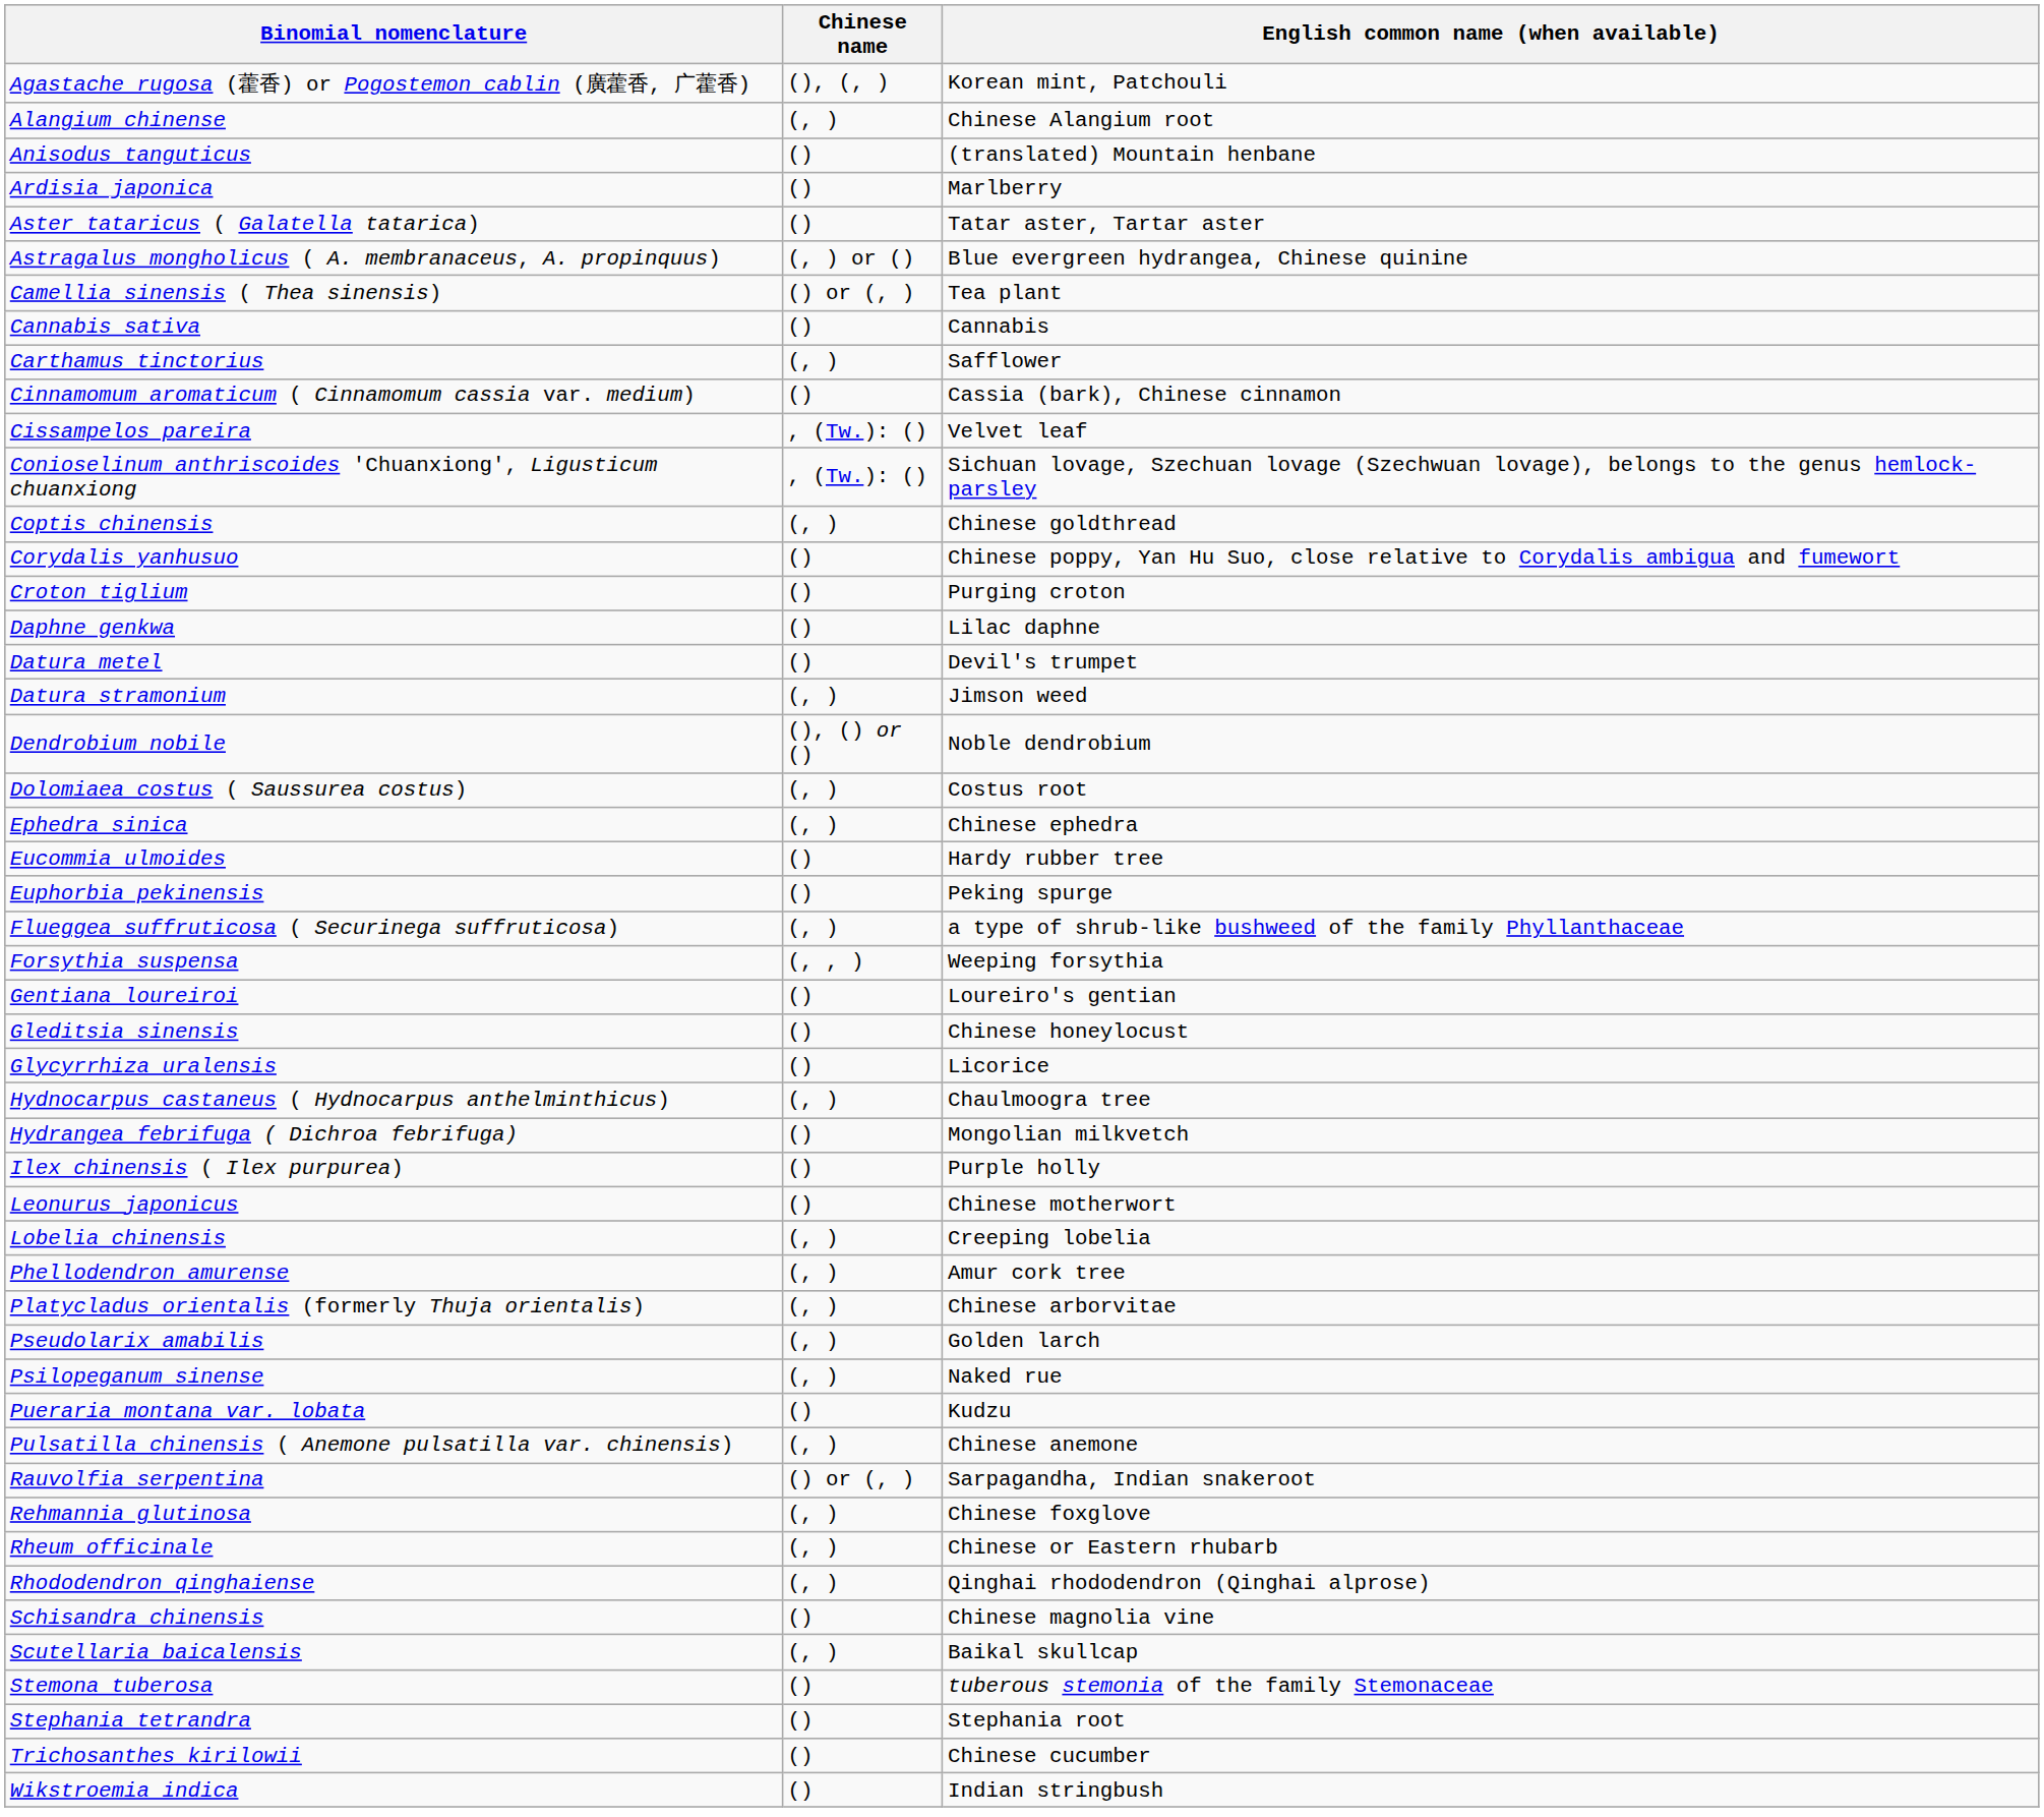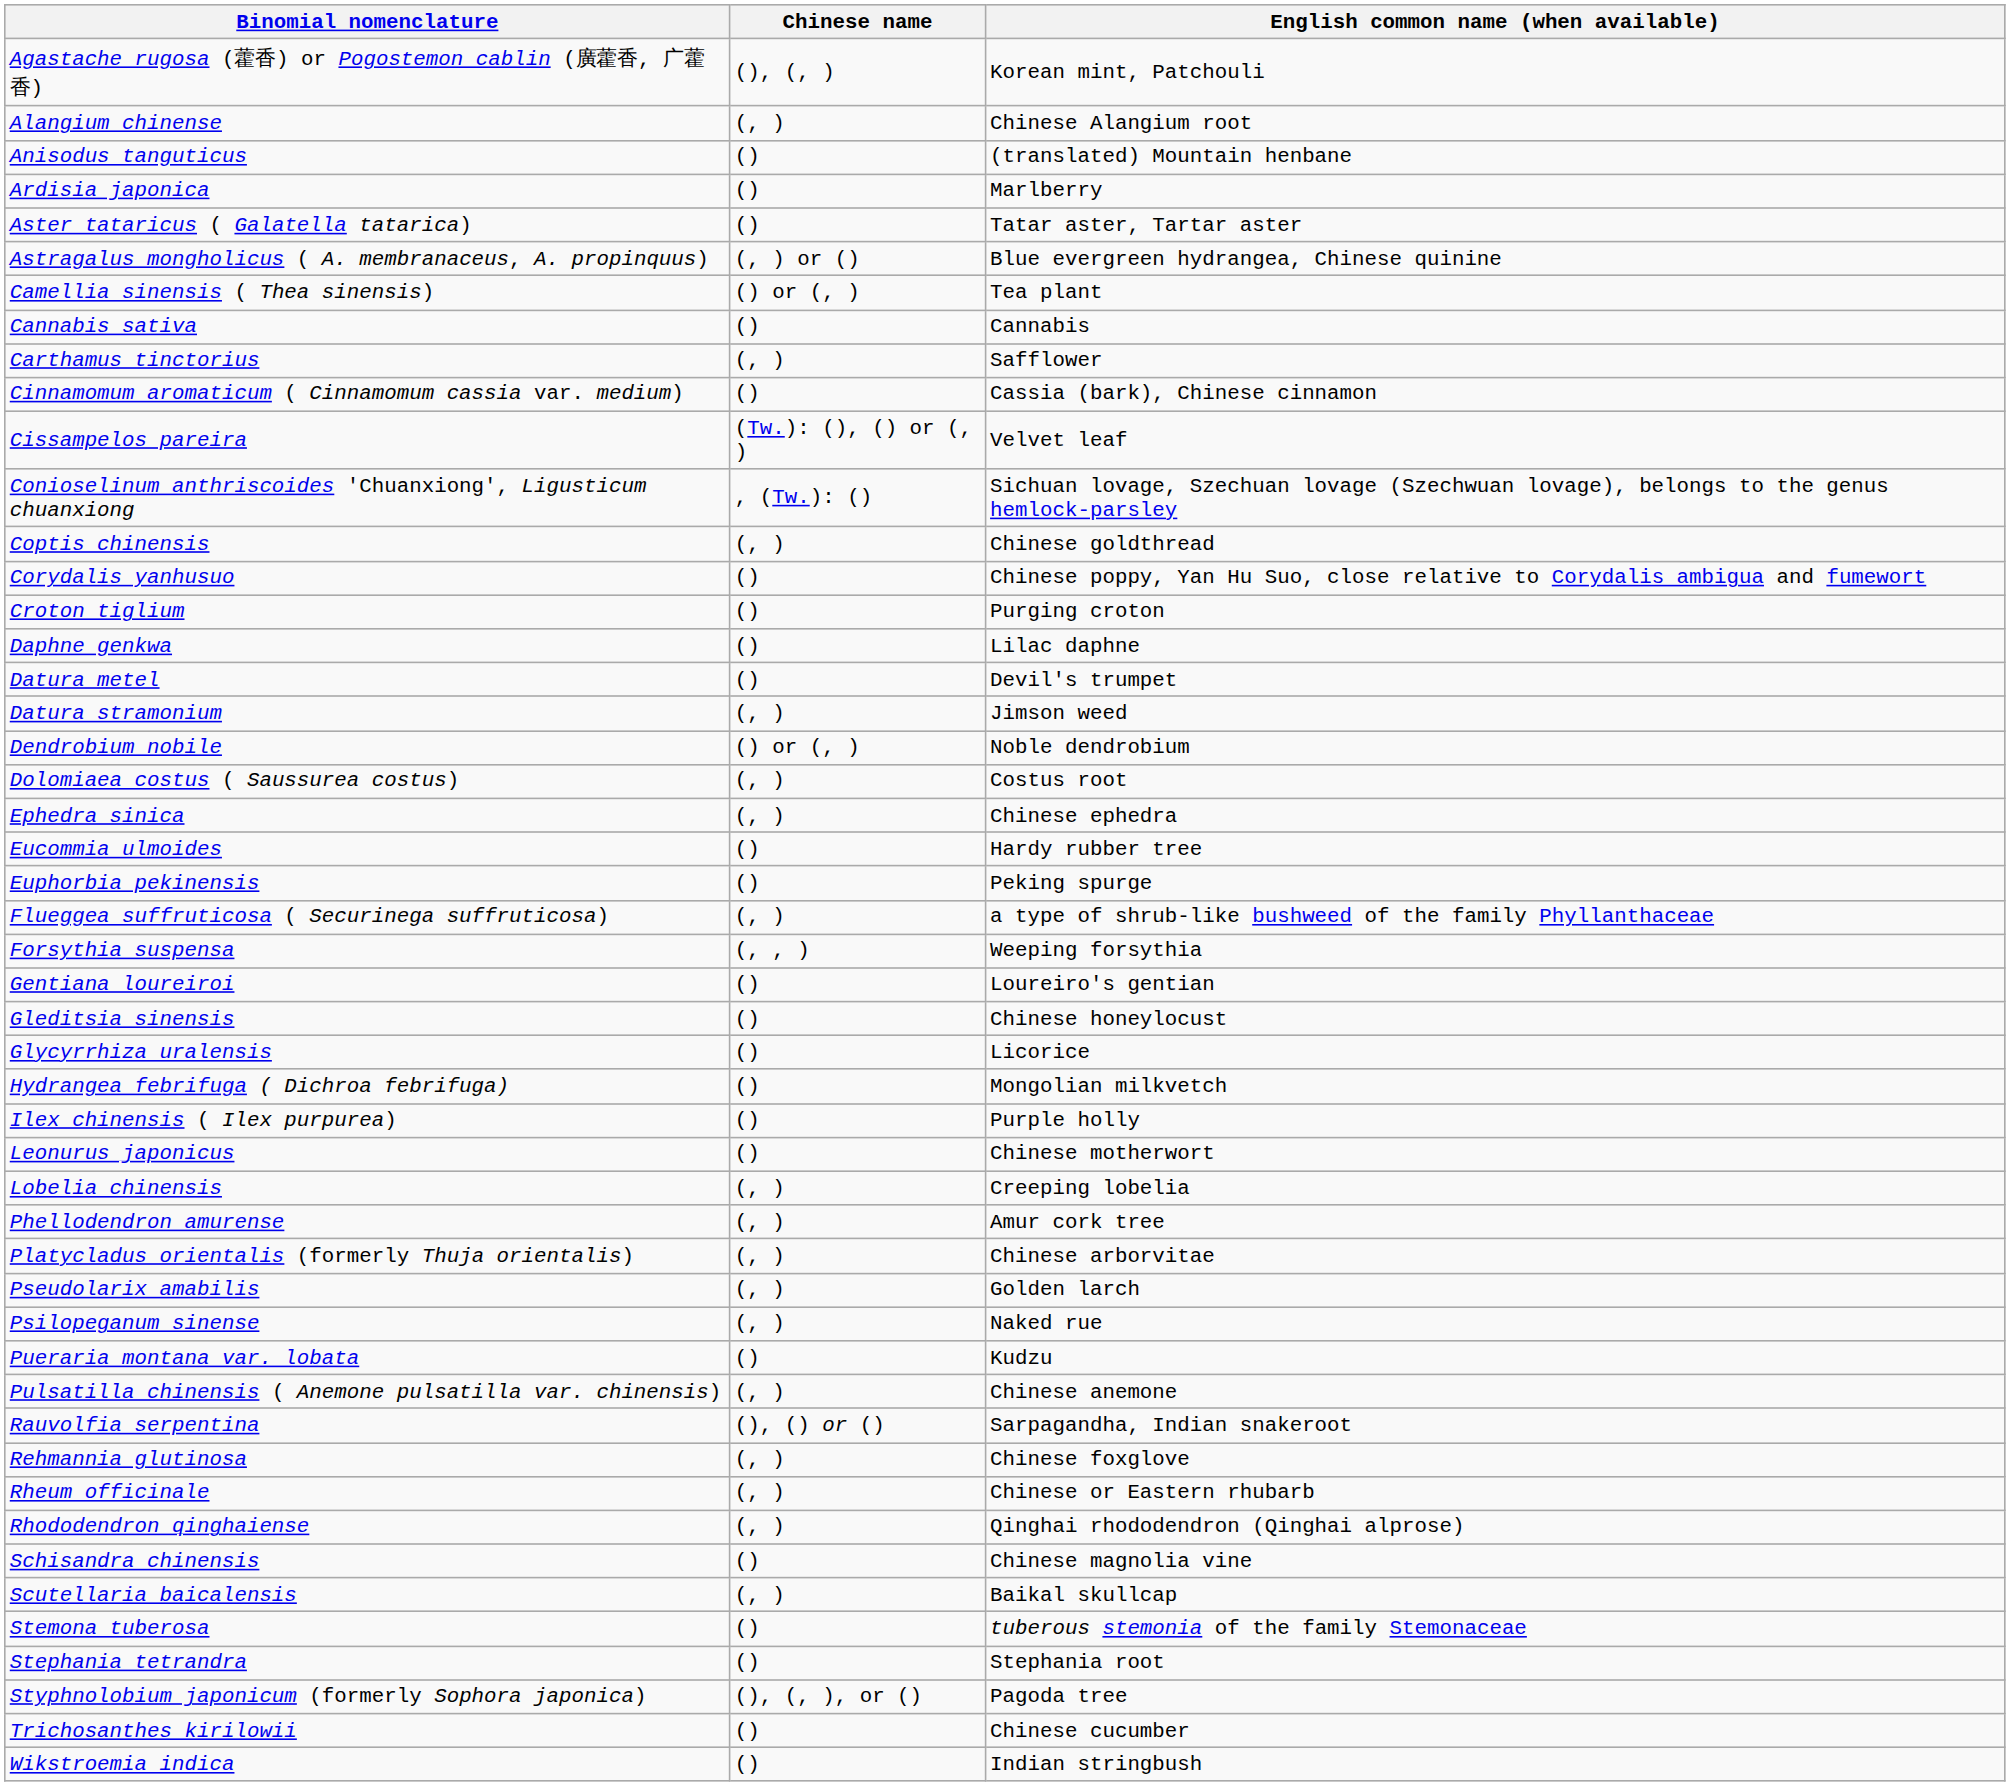Cissampelos pareira | Chinese name: , (Tw.): () -> (Tw.): (), () or (, )
Dendrobium nobile | Chinese name: (), () or () -> () or (, )
- row: Hydnocarpus castaneus ( Hydnocarpus anthelminthicus) | (, ) | Chaulmoogra tree
Rauvolfia serpentina | Chinese name: () or (, ) -> (), () or ()
+ row: Styphnolobium japonicum (formerly Sophora japonica) | (), (, ), or () | Pagoda tree
